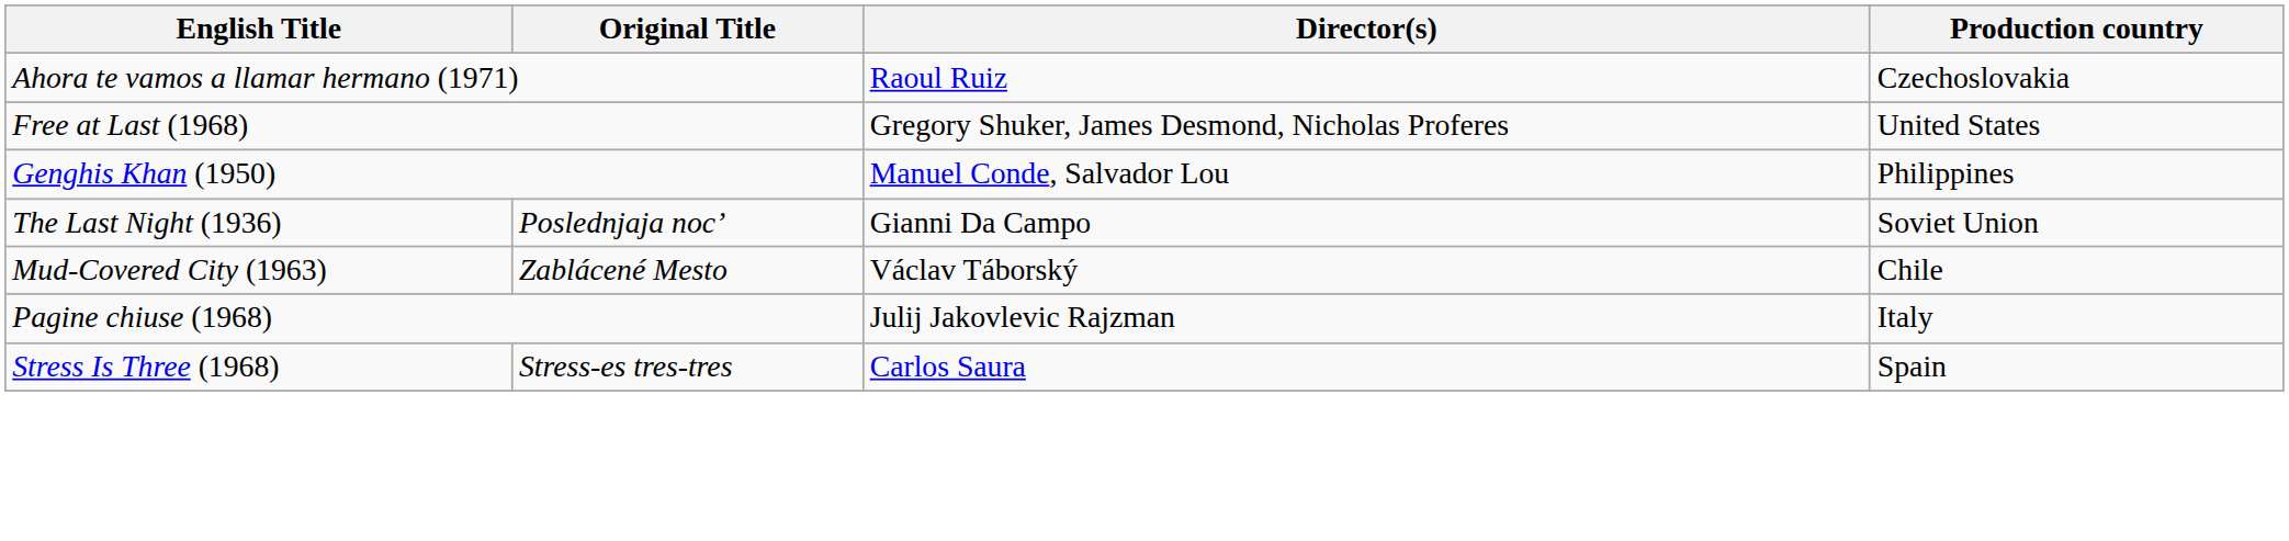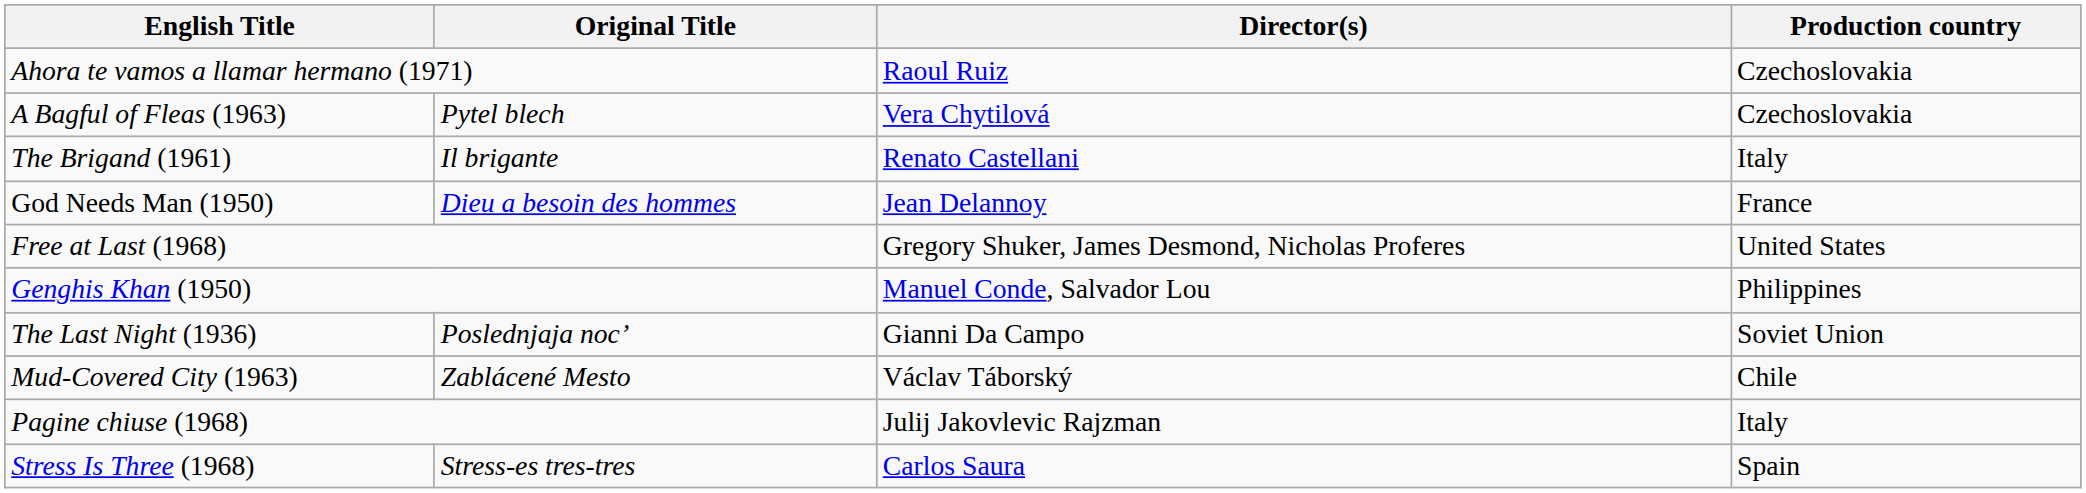+ row: A Bagful of Fleas (1963) | Pytel blech | Vera Chytilová | Czechoslovakia
+ row: The Brigand (1961) | Il brigante | Renato Castellani | Italy
+ row: God Needs Man (1950) | Dieu a besoin des hommes | Jean Delannoy | France
